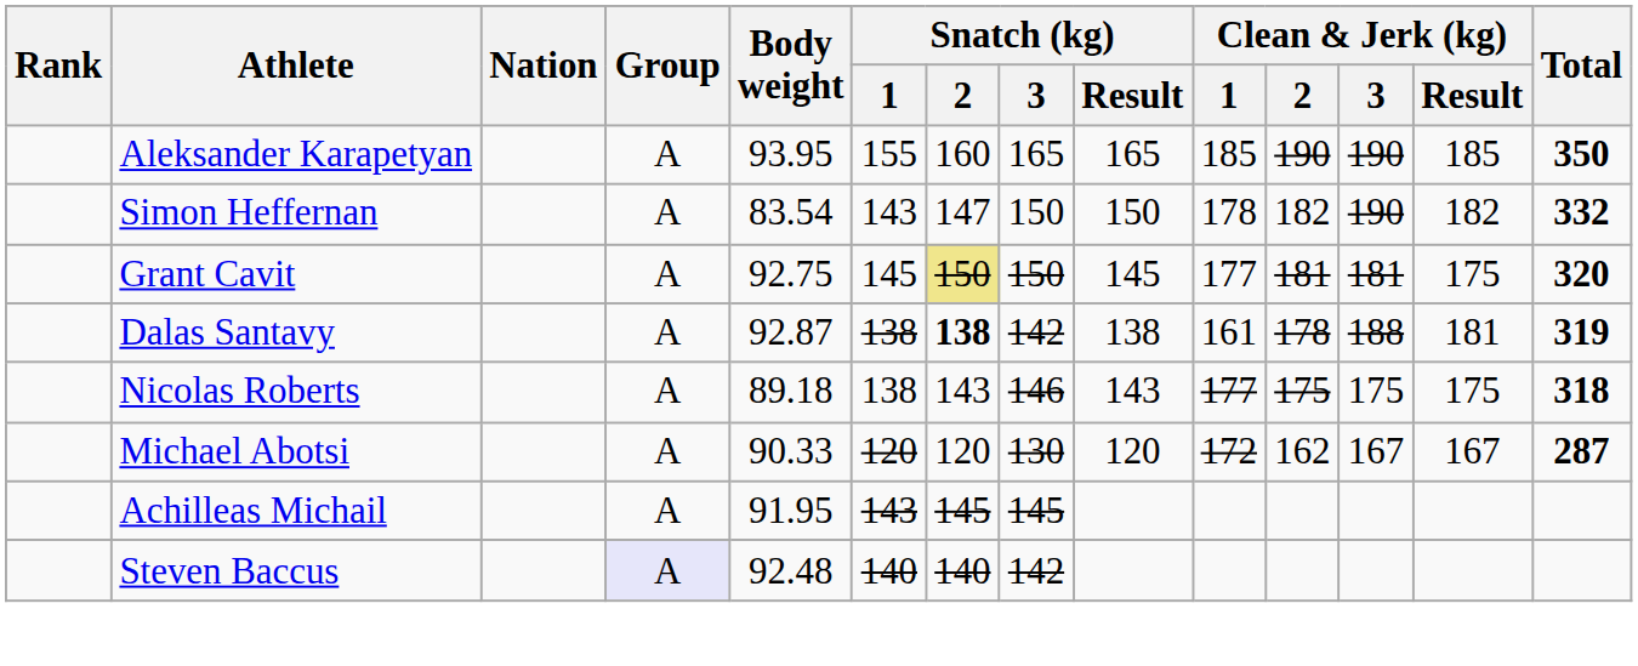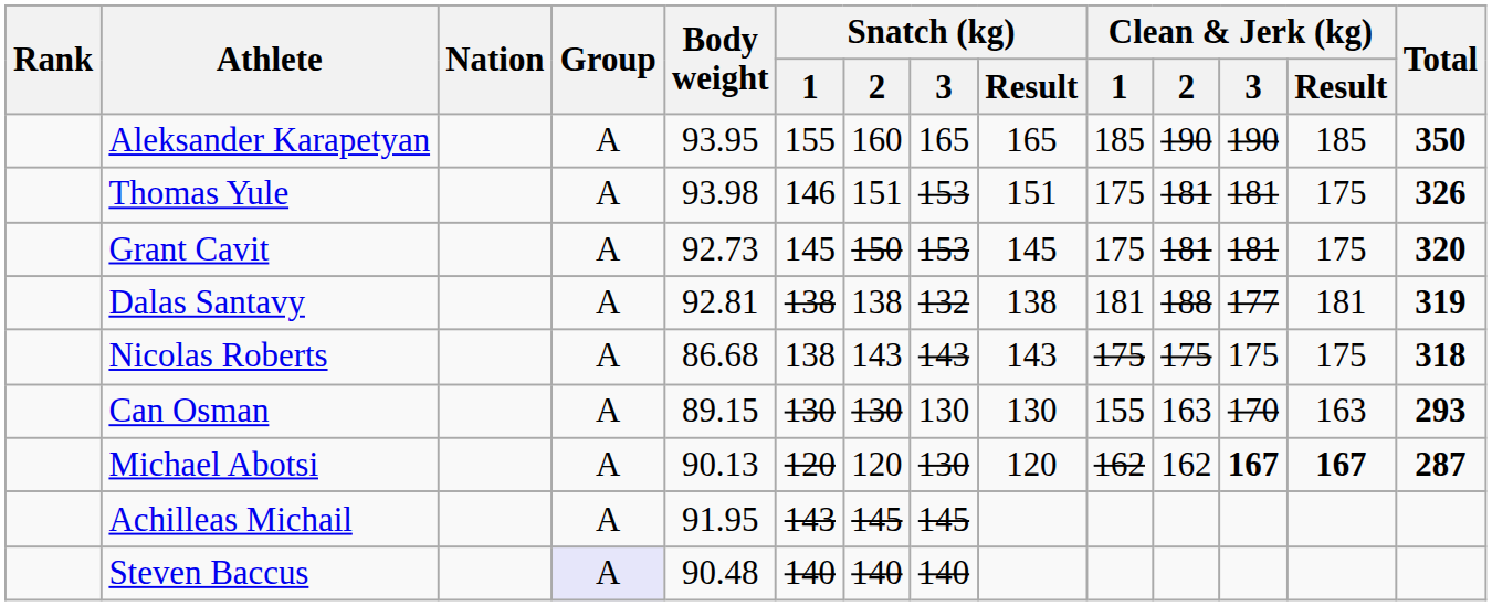- row: Simon Heffernan | A | 83.54 | 143 | 147 | 150 | 150 | 178 | 182 | 190 | 182 | 332
+ row: Thomas Yule | A | 93.98 | 146 | 151 | 153 | 151 | 175 | 181 | 181 | 175 | 326
Grant Cavit | Body weight: 92.75 -> 92.73
Grant Cavit | Snatch (kg) / 2: khaki background -> no background
Grant Cavit | Snatch (kg) / 3: 150 -> 153
Grant Cavit | Clean & Jerk (kg) / 1: 177 -> 175
Dalas Santavy | Body weight: 92.87 -> 92.81
Dalas Santavy | Snatch (kg) / 2: bold -> normal
Dalas Santavy | Snatch (kg) / 3: 142 -> 132
Dalas Santavy | Clean & Jerk (kg) / 1: 161 -> 181
Dalas Santavy | Clean & Jerk (kg) / 2: 178 -> 188
Dalas Santavy | Clean & Jerk (kg) / 3: 188 -> 177
Nicolas Roberts | Body weight: 89.18 -> 86.68
Nicolas Roberts | Snatch (kg) / 3: 146 -> 143
Nicolas Roberts | Clean & Jerk (kg) / 1: 177 -> 175
+ row: Can Osman | A | 89.15 | 130 | 130 | 130 | 130 | 155 | 163 | 170 | 163 | 293
Michael Abotsi | Body weight: 90.33 -> 90.13
Michael Abotsi | Clean & Jerk (kg) / 1: 172 -> 162
Michael Abotsi | Clean & Jerk (kg) / 3: normal -> bold
Michael Abotsi | Clean & Jerk (kg) / Result: normal -> bold
Steven Baccus | Body weight: 92.48 -> 90.48
Steven Baccus | Snatch (kg) / 3: 142 -> 140
